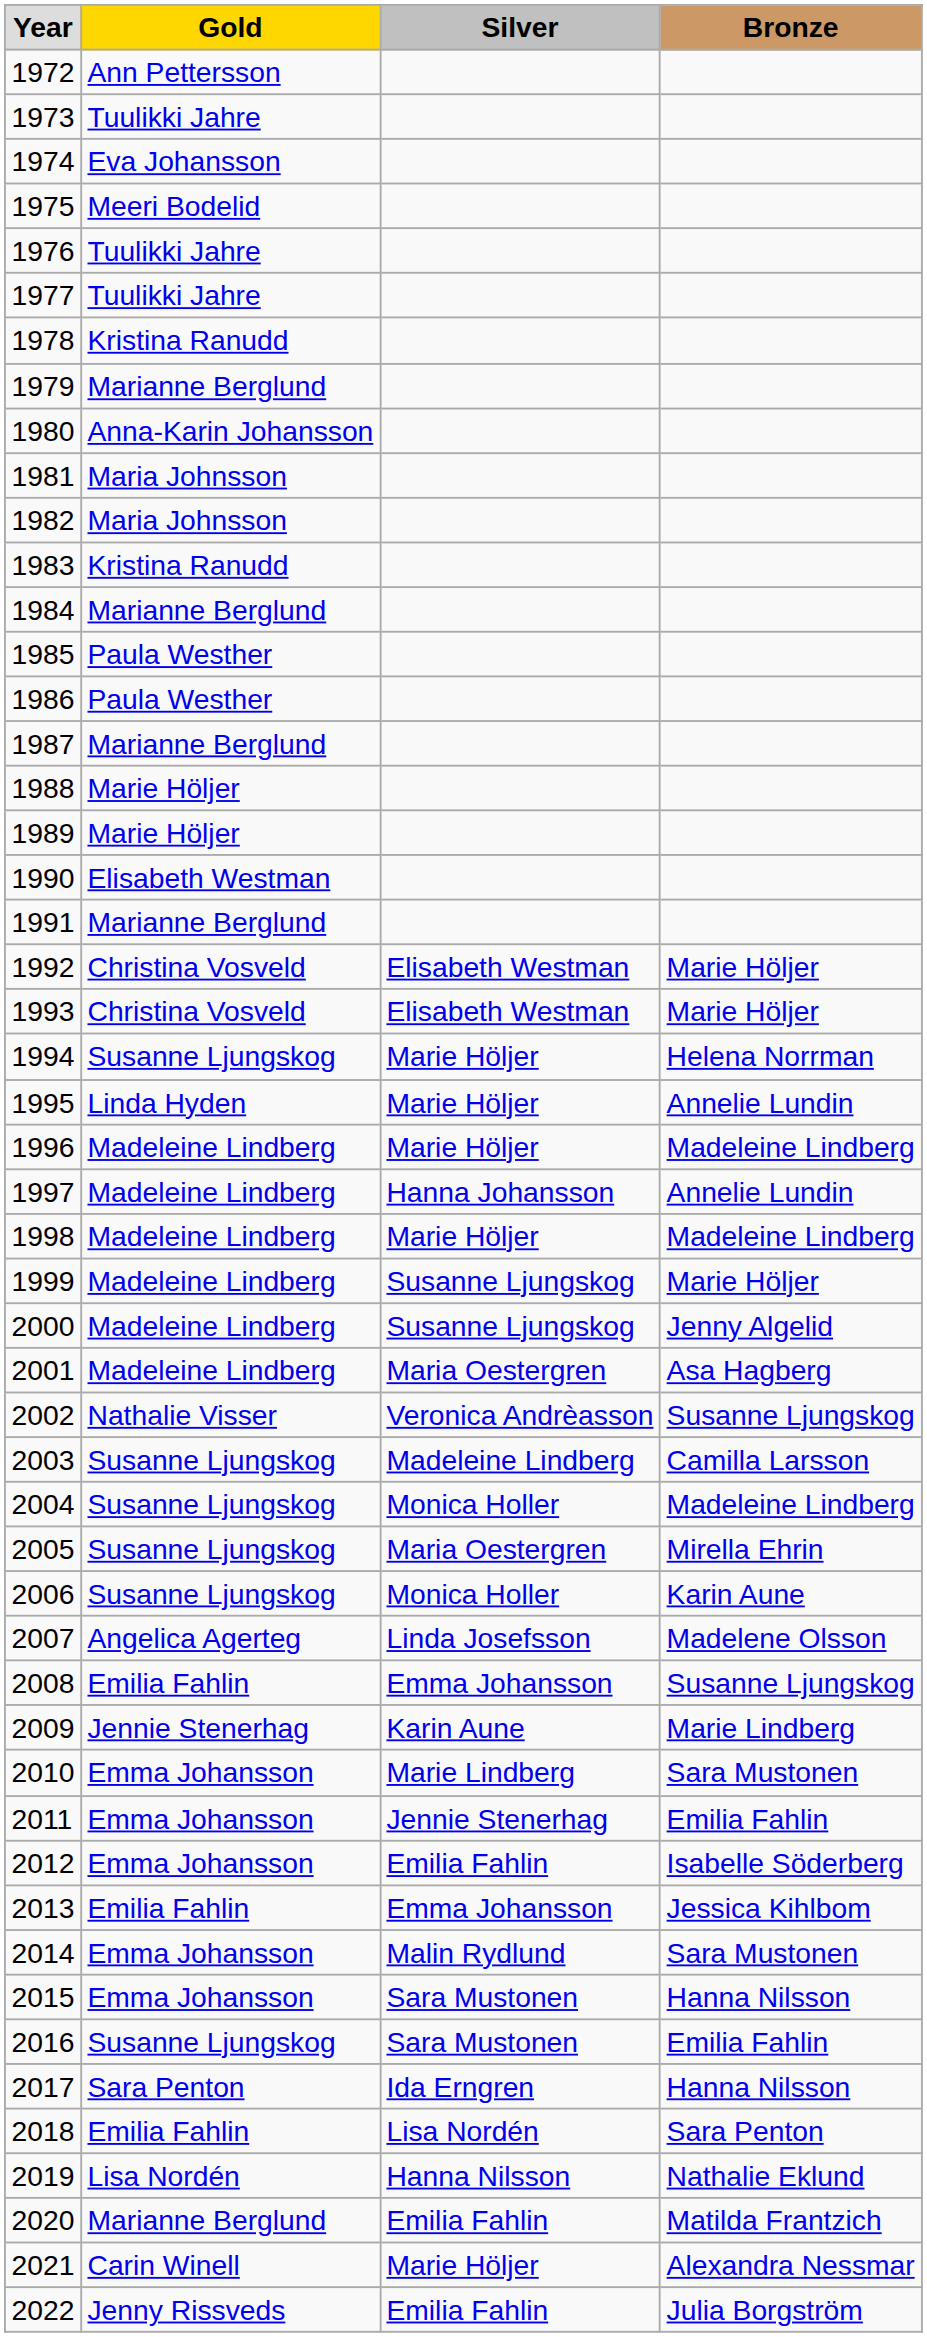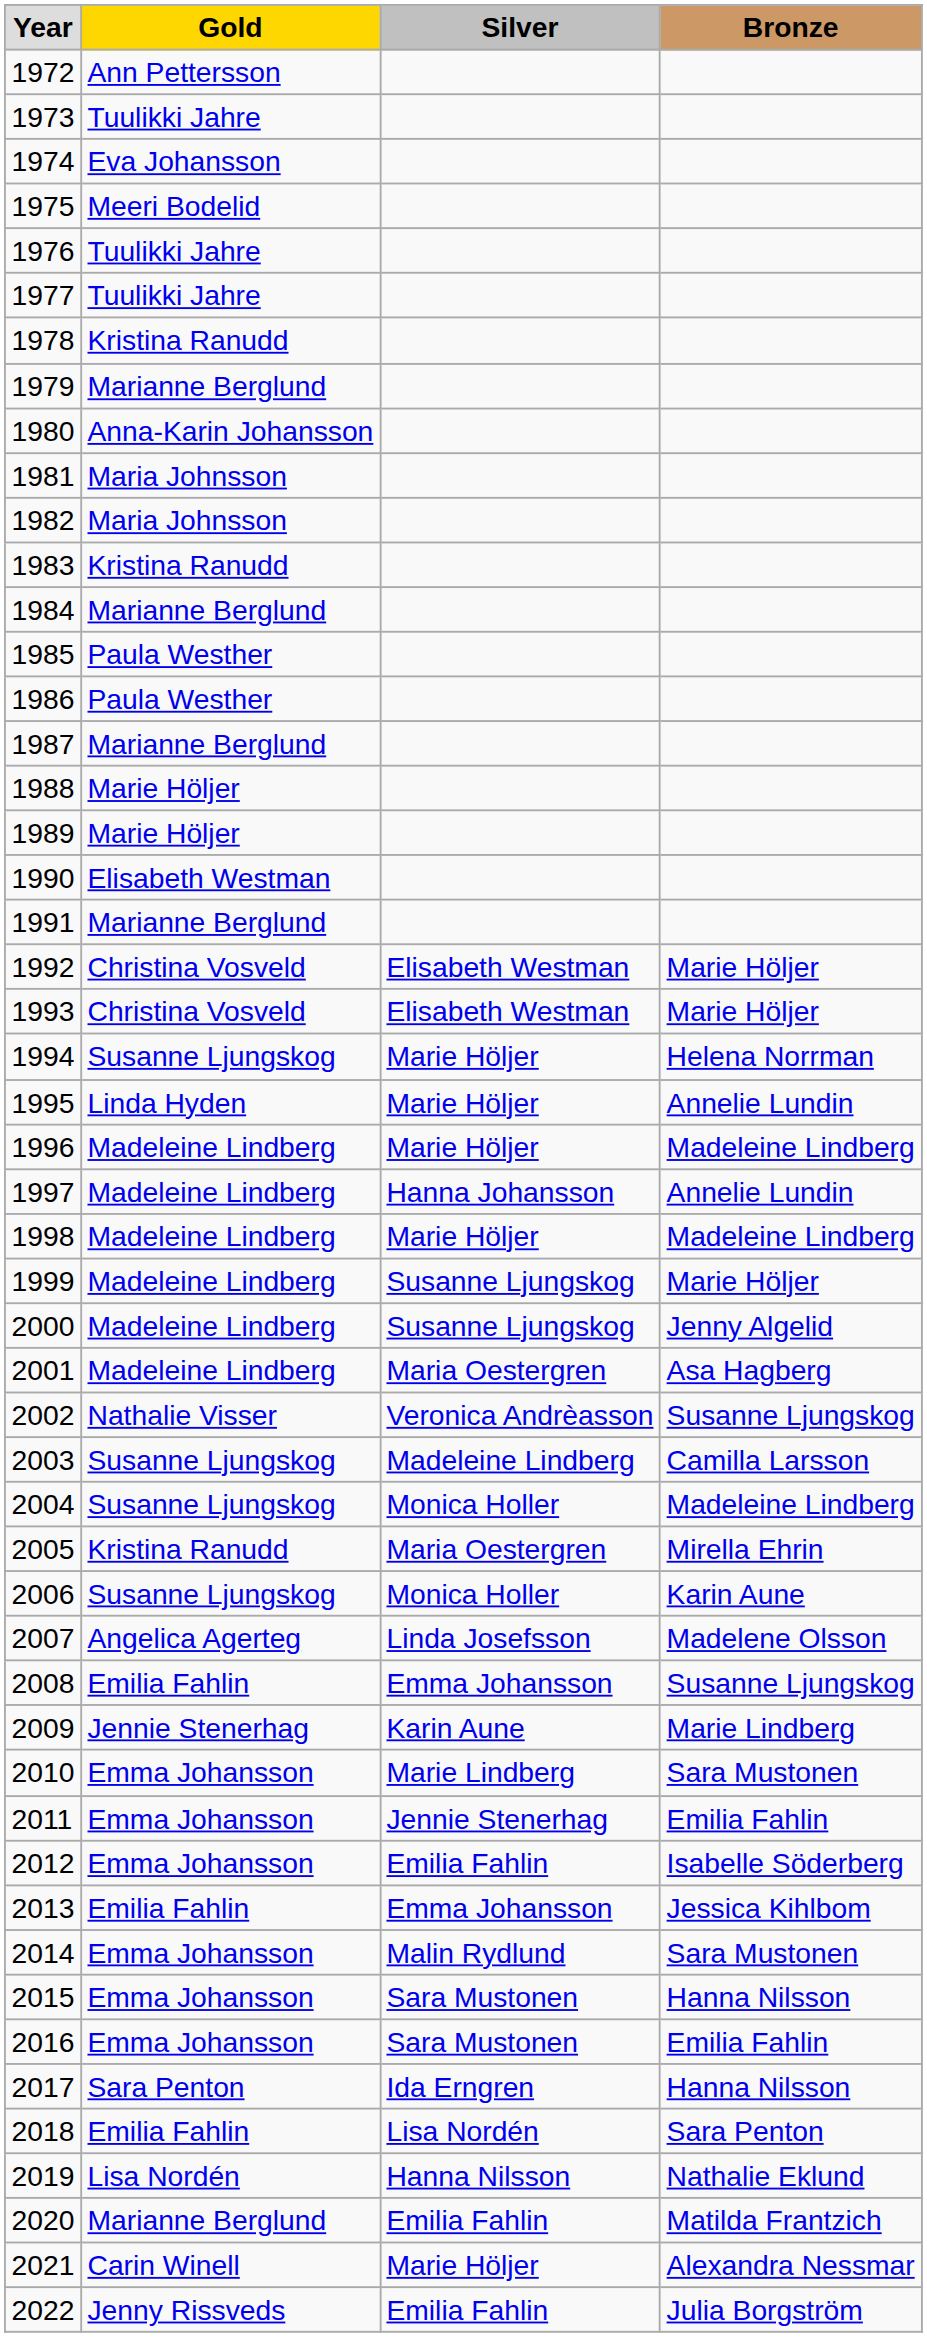2005 | column 2: Susanne Ljungskog -> Kristina Ranudd
2016 | column 2: Susanne Ljungskog -> Emma Johansson
